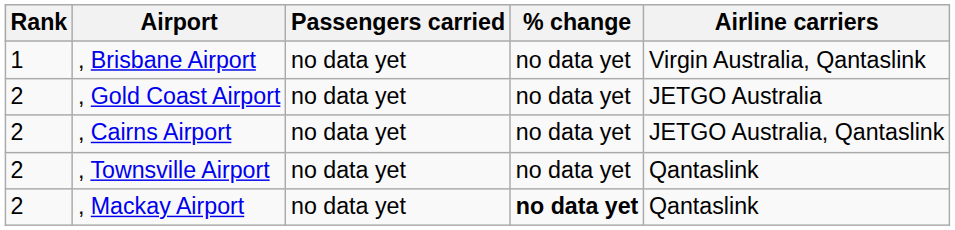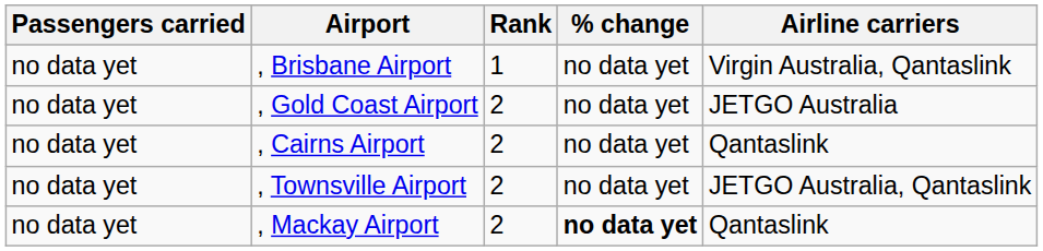columns swapped: Rank <-> Passengers carried
, Cairns Airport | Airline carriers: JETGO Australia, Qantaslink -> Qantaslink
, Townsville Airport | Airline carriers: Qantaslink -> JETGO Australia, Qantaslink
